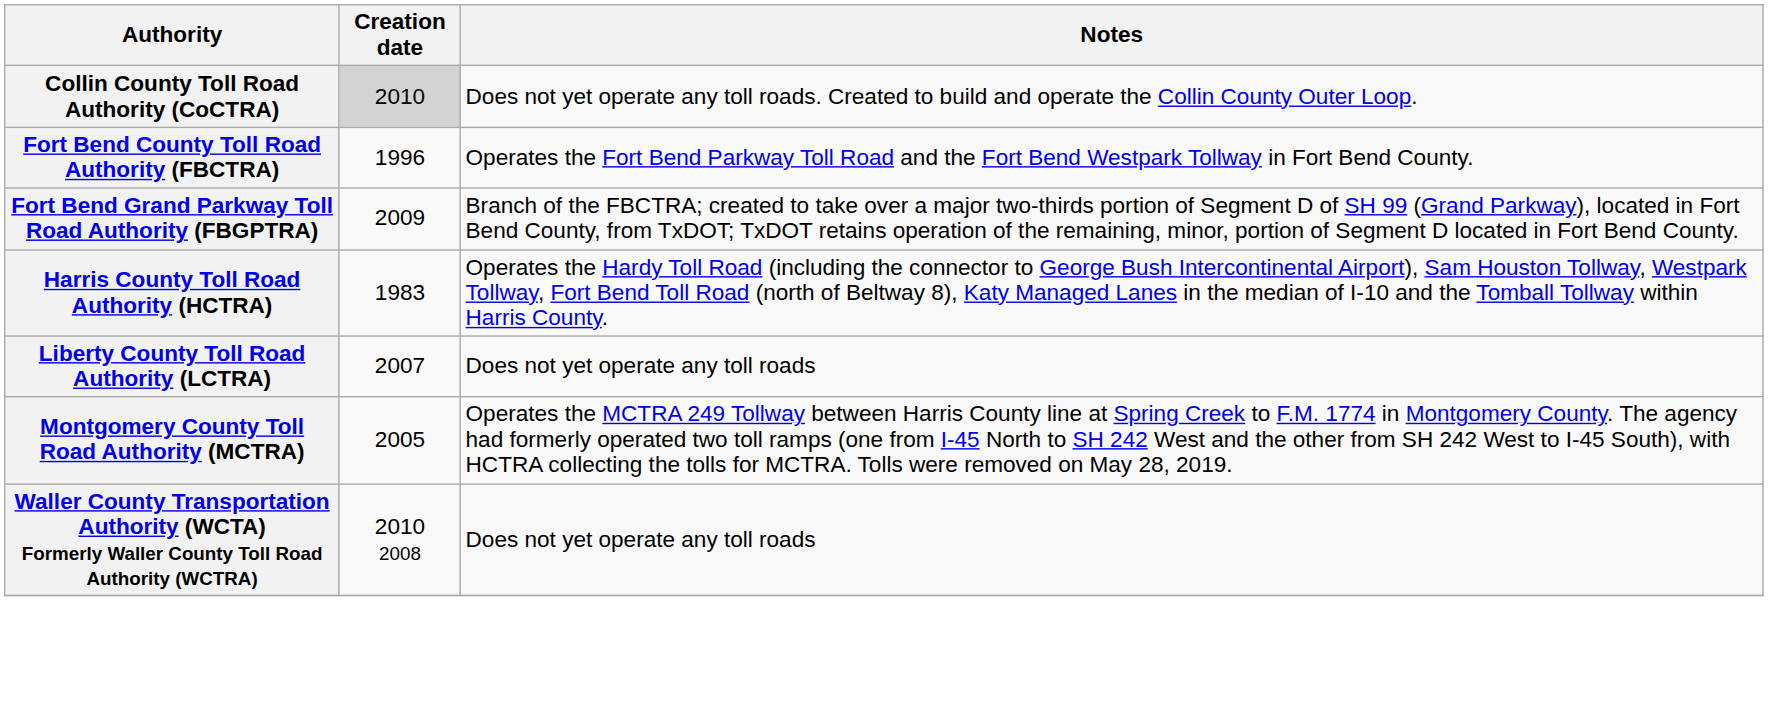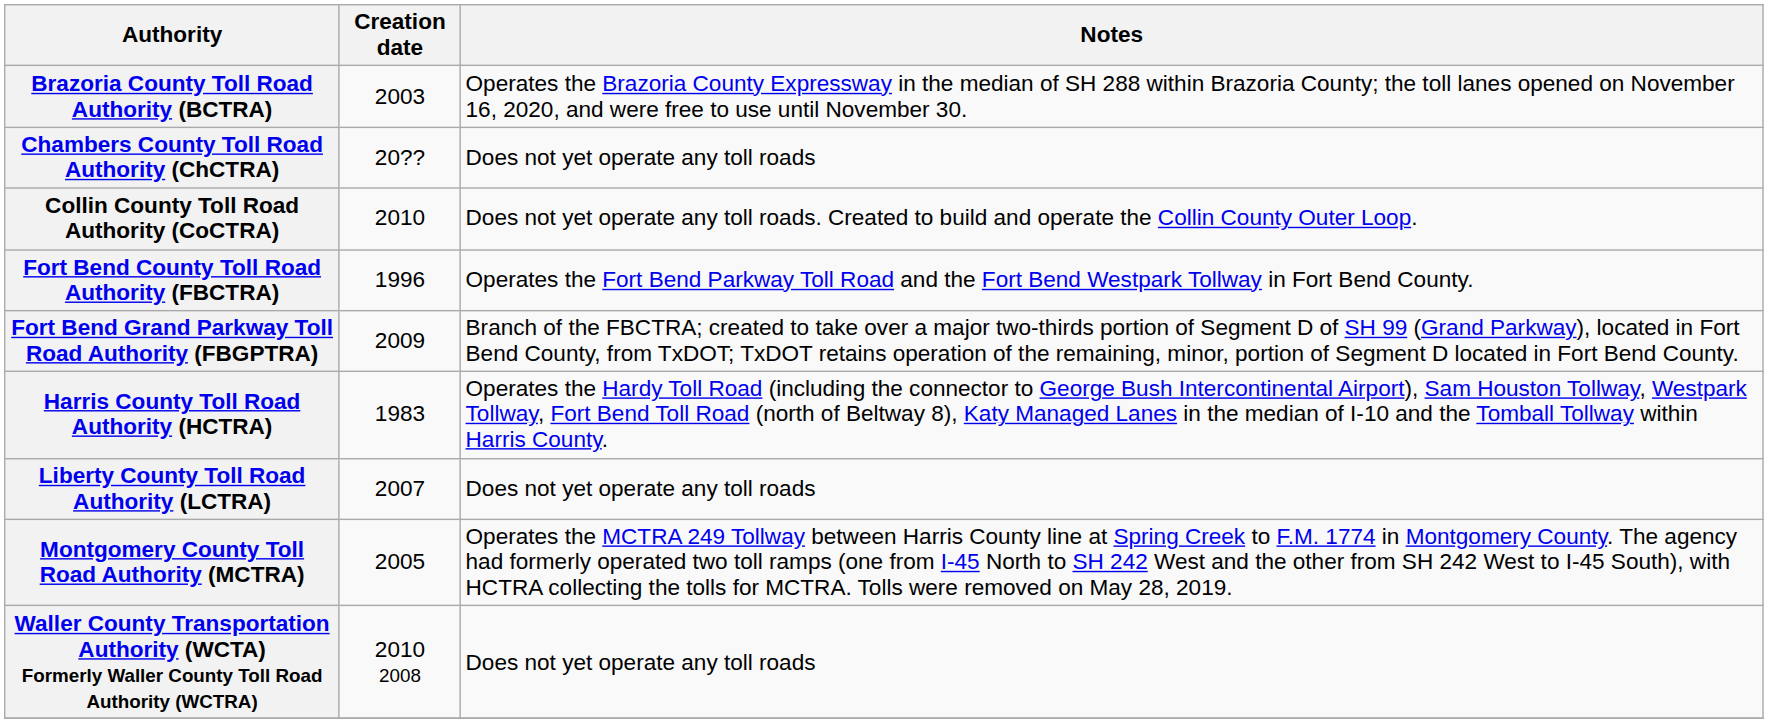+ row: Brazoria County Toll Road Authority (BCTRA) | 2003 | Operates the Brazoria County Expressway in the median of SH 288 within Brazoria County; the toll lanes opened on November 16, 2020, and were free to use until November 30.
+ row: Chambers County Toll Road Authority (ChCTRA) | 20?? | Does not yet operate any toll roads
Collin County Toll Road Authority (CoCTRA) | Creation date: lightgrey background -> no background
